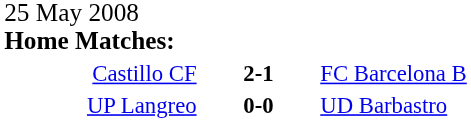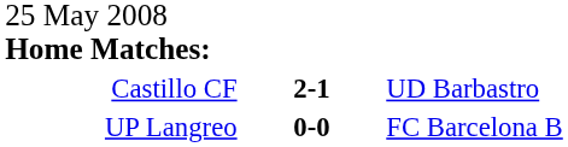Castillo CF | column 3: FC Barcelona B -> UD Barbastro
UP Langreo | column 3: UD Barbastro -> FC Barcelona B
